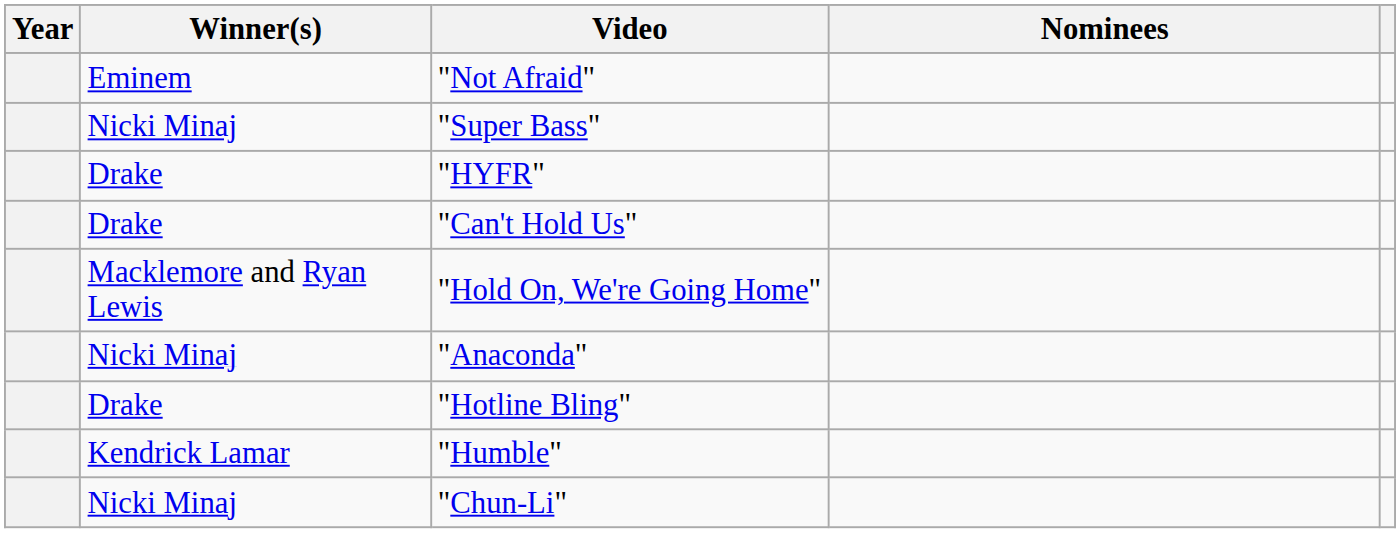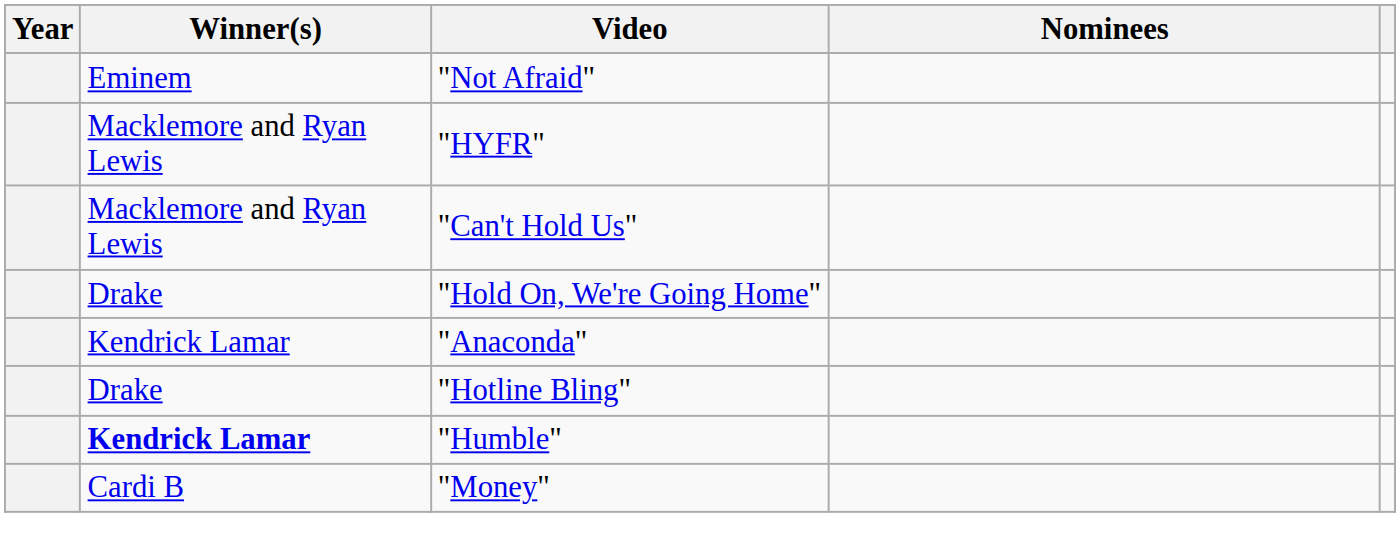- row: Nicki Minaj | "Super Bass"
"HYFR" | Winner(s): Drake -> Macklemore and Ryan Lewis
"Can't Hold Us" | Winner(s): Drake -> Macklemore and Ryan Lewis
"Hold On, We're Going Home" | Winner(s): Macklemore and Ryan Lewis -> Drake
"Anaconda" | Winner(s): Nicki Minaj -> Kendrick Lamar
"Humble" | Winner(s): normal -> bold
- row: Nicki Minaj | "Chun-Li"
+ row: Cardi B | "Money"
